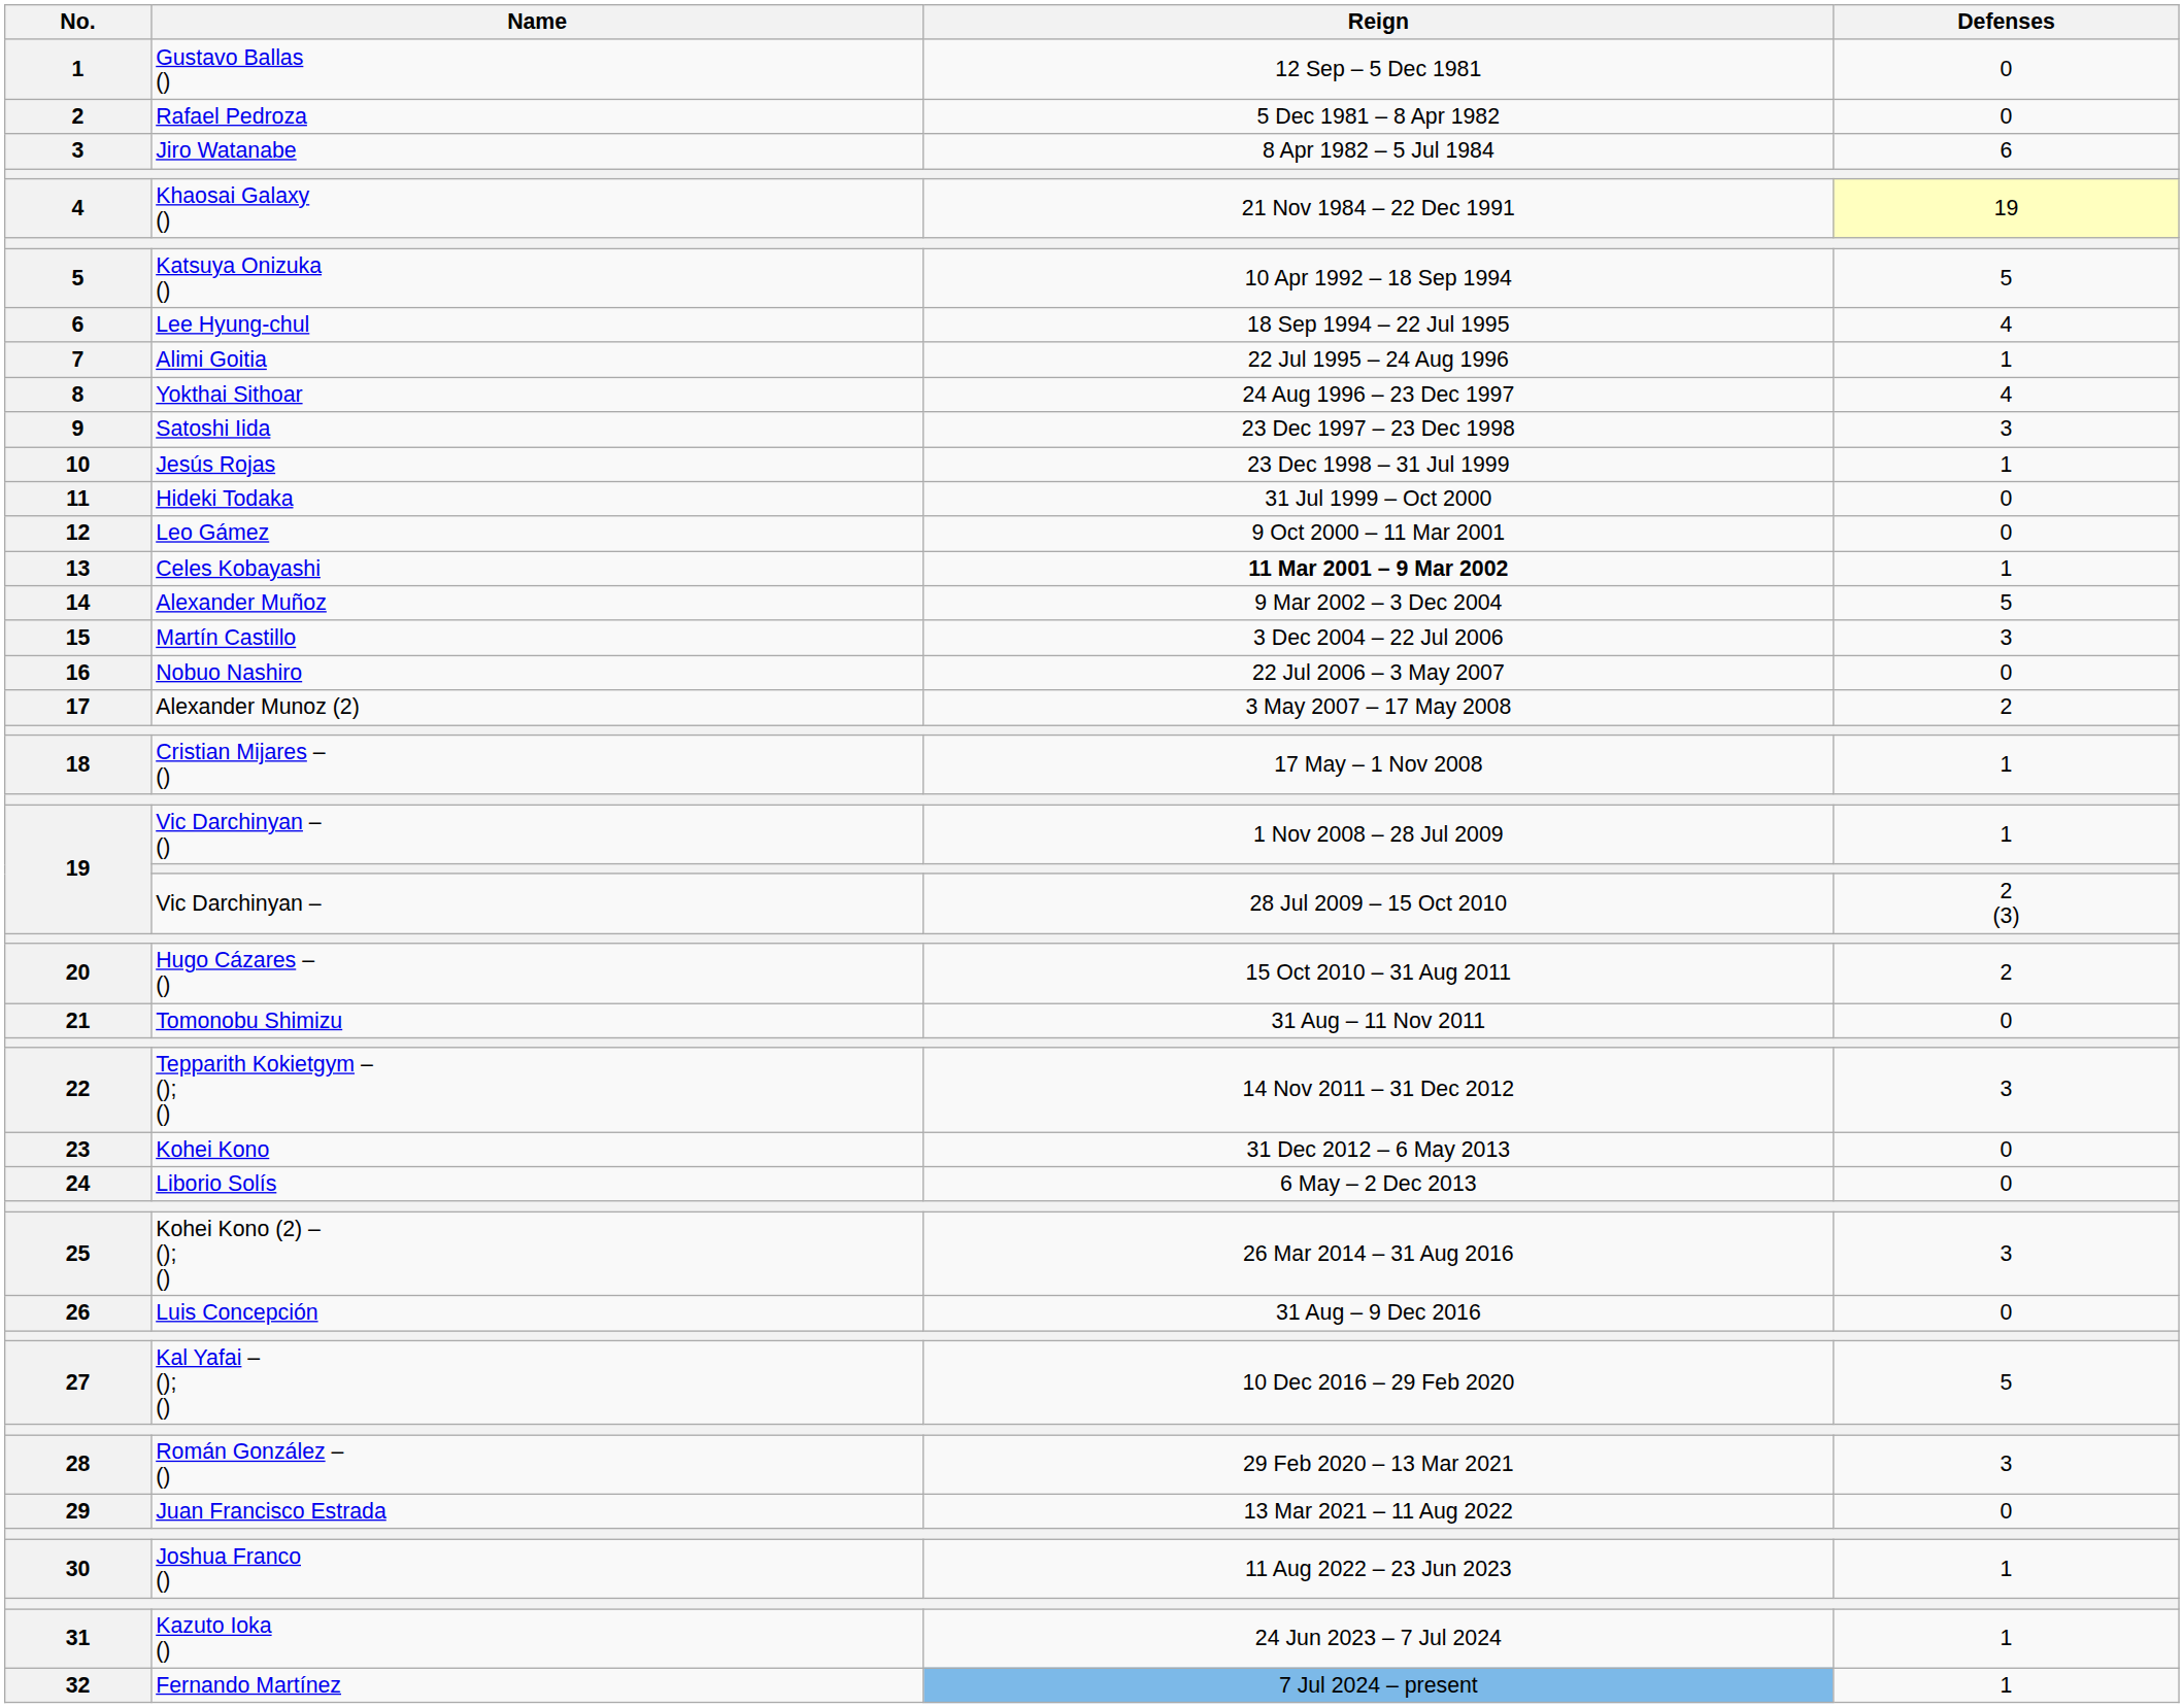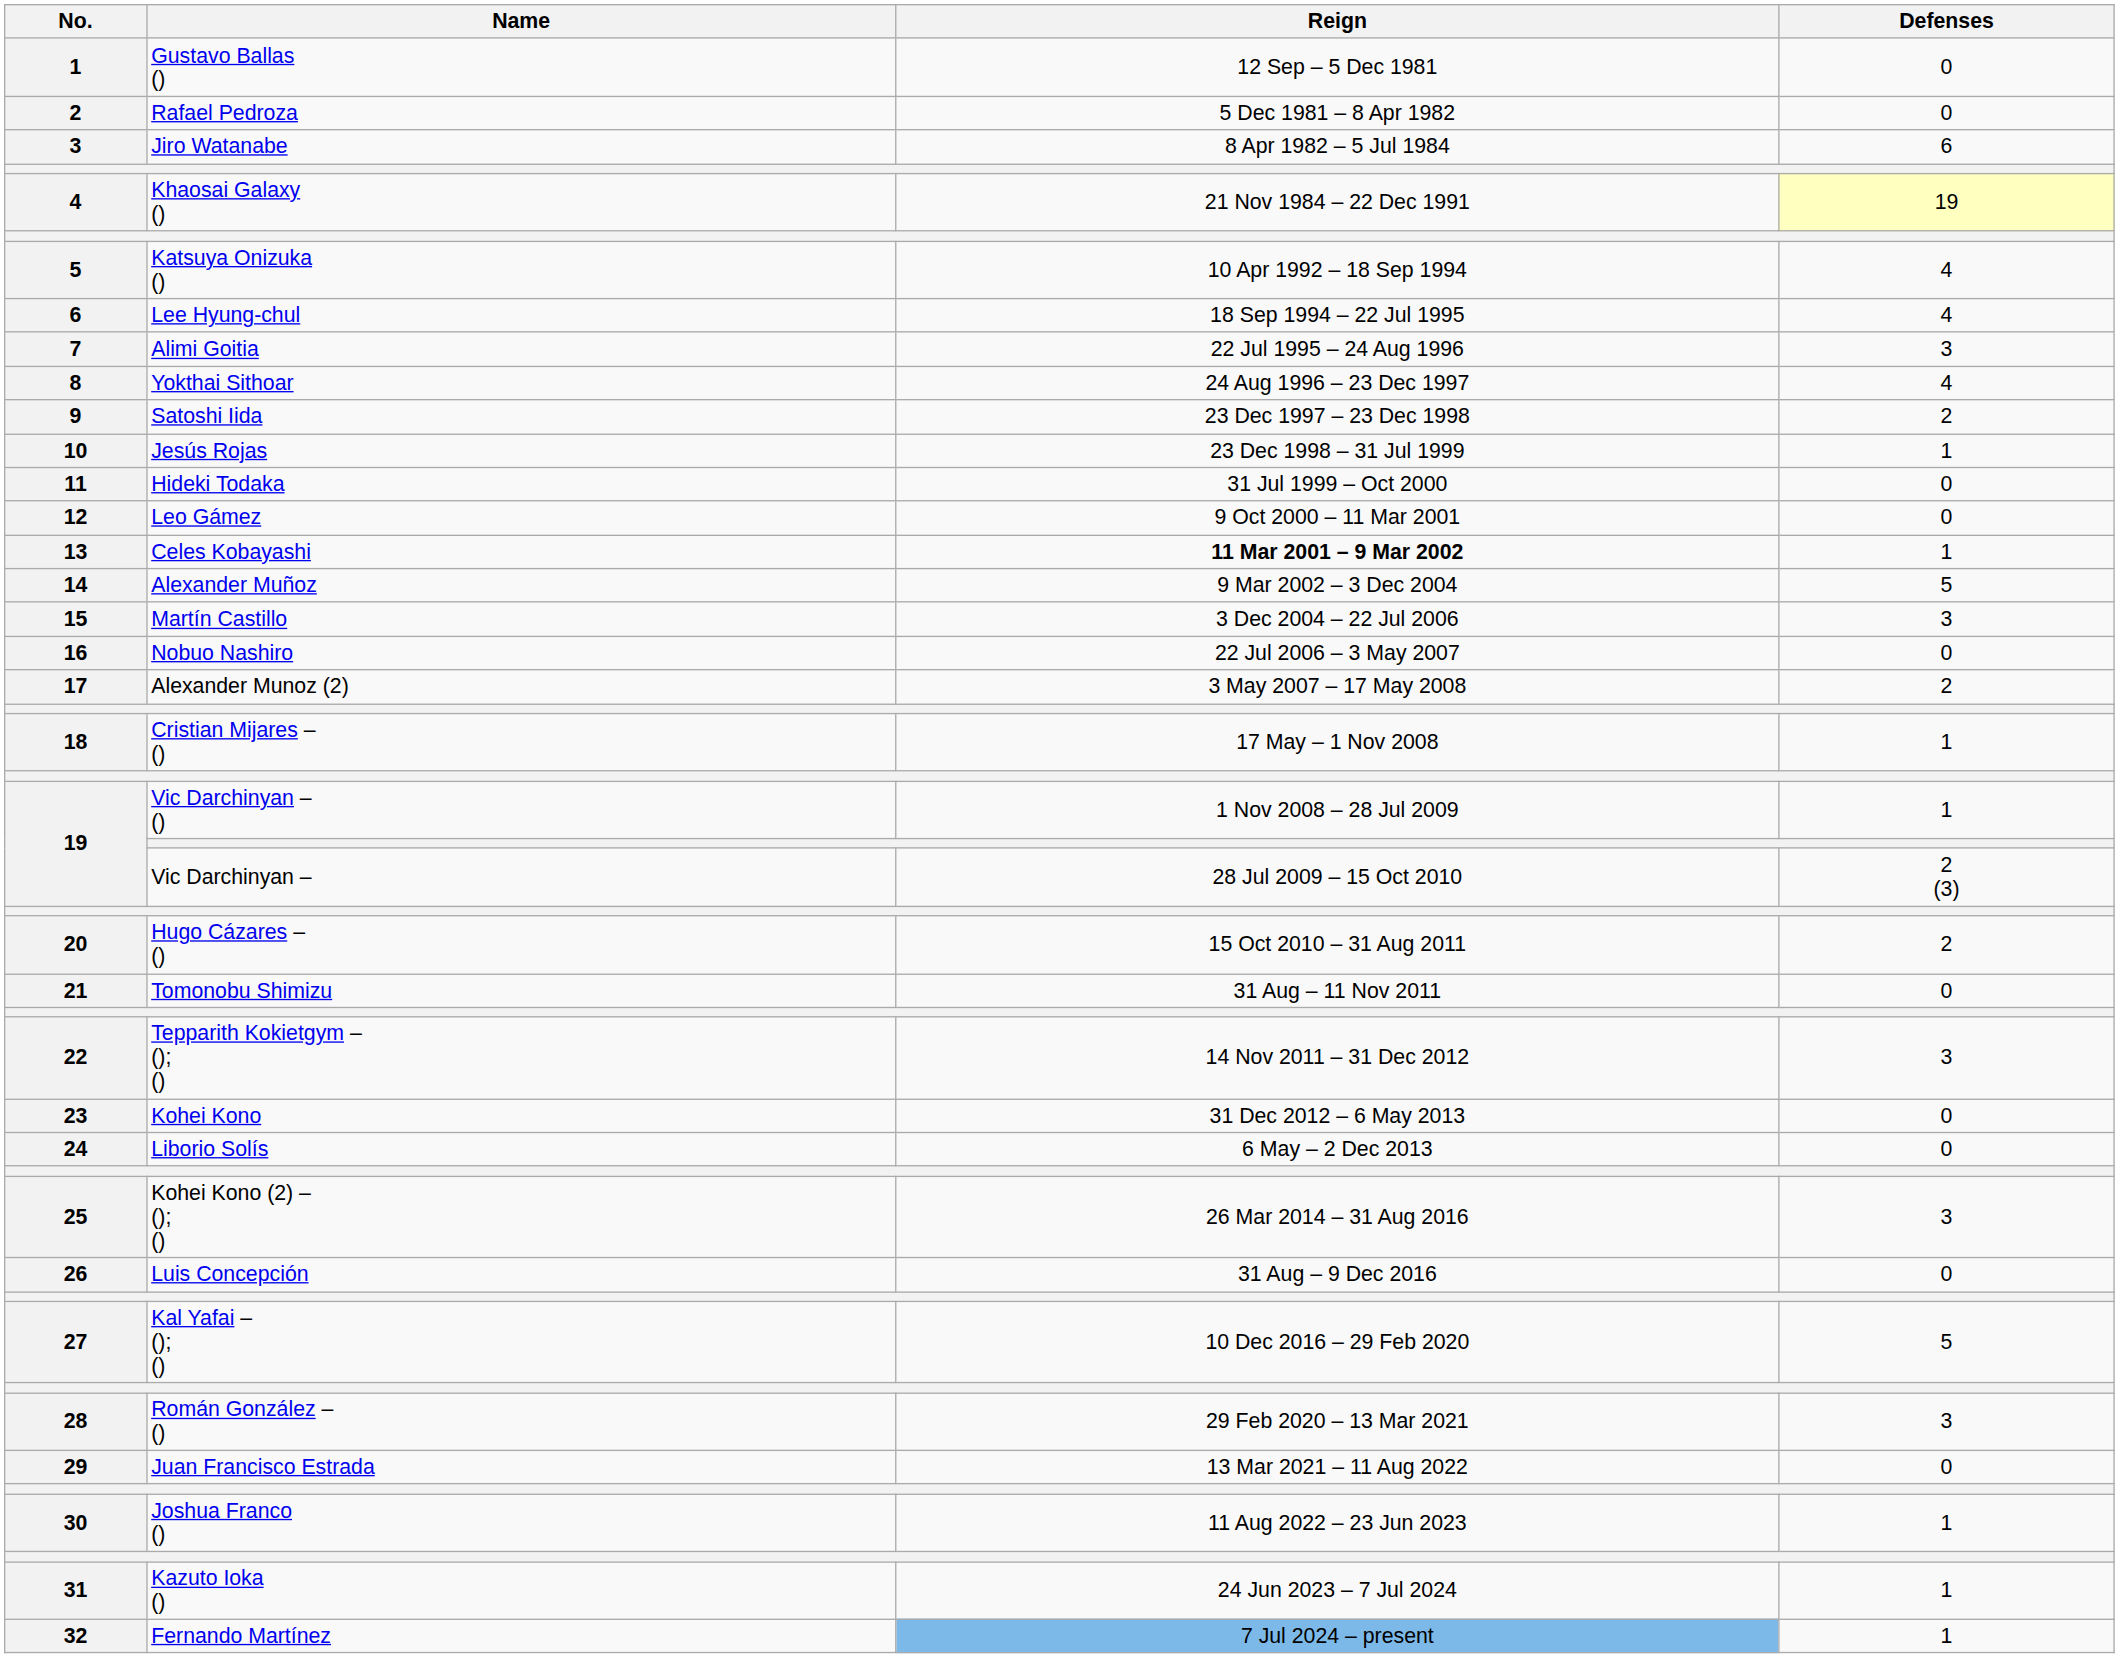Katsuya Onizuka () | Defenses: 5 -> 4
Alimi Goitia | Defenses: 1 -> 3
Satoshi Iida | Defenses: 3 -> 2
